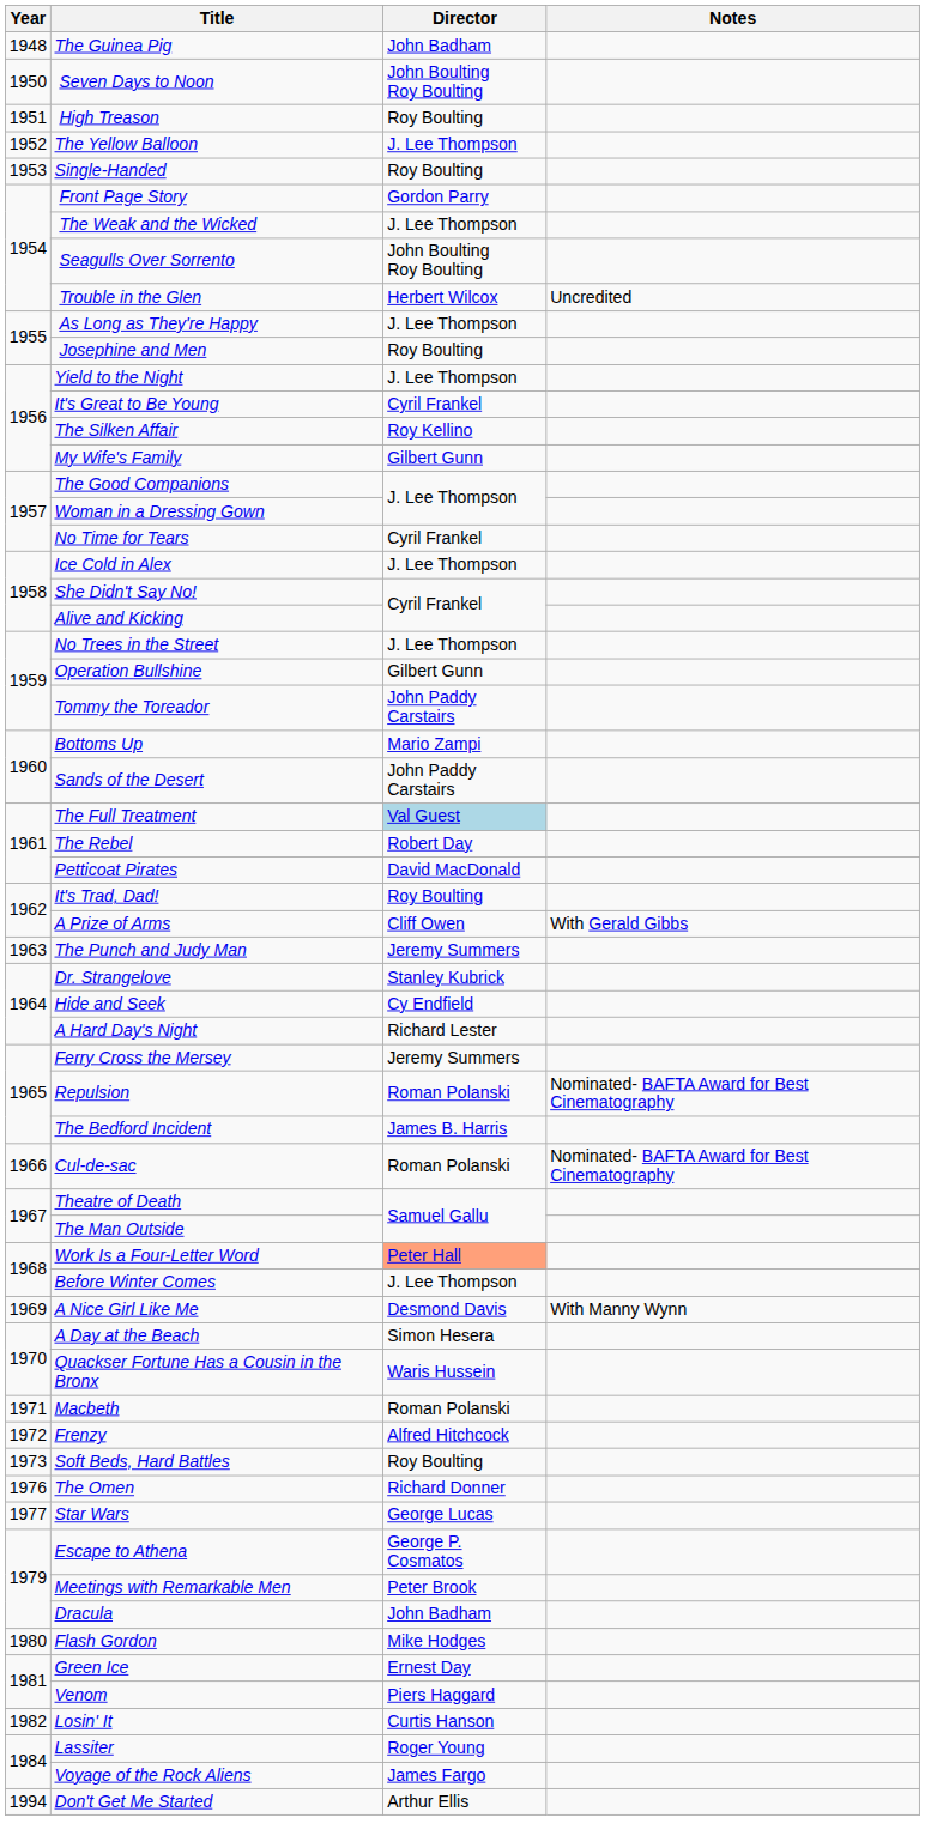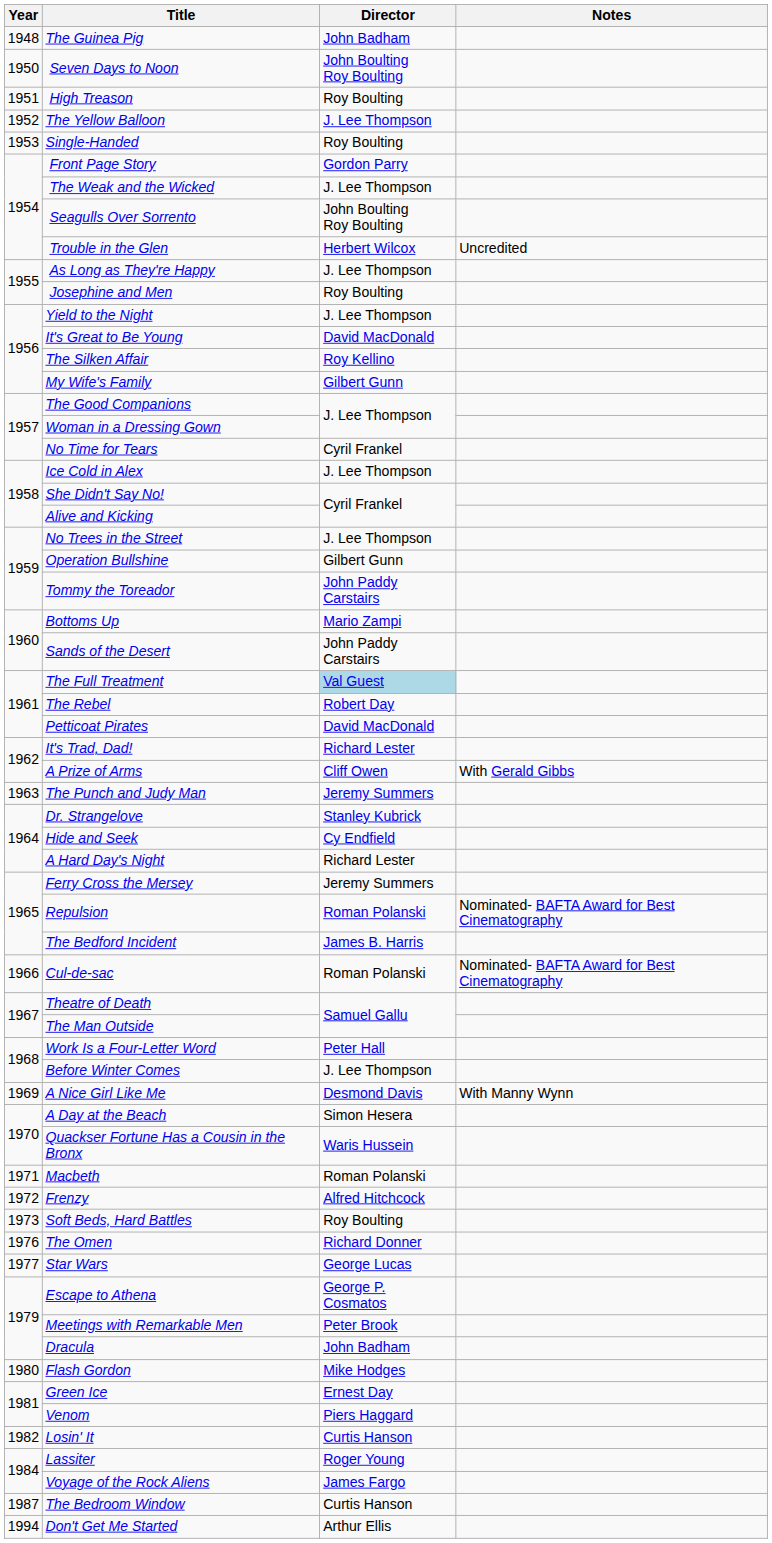It's Great to Be Young | Director: Cyril Frankel -> David MacDonald
It's Trad, Dad! | Director: Roy Boulting -> Richard Lester
Work Is a Four-Letter Word | Director: lightsalmon background -> no background
+ row: 1987 | The Bedroom Window | Curtis Hanson
